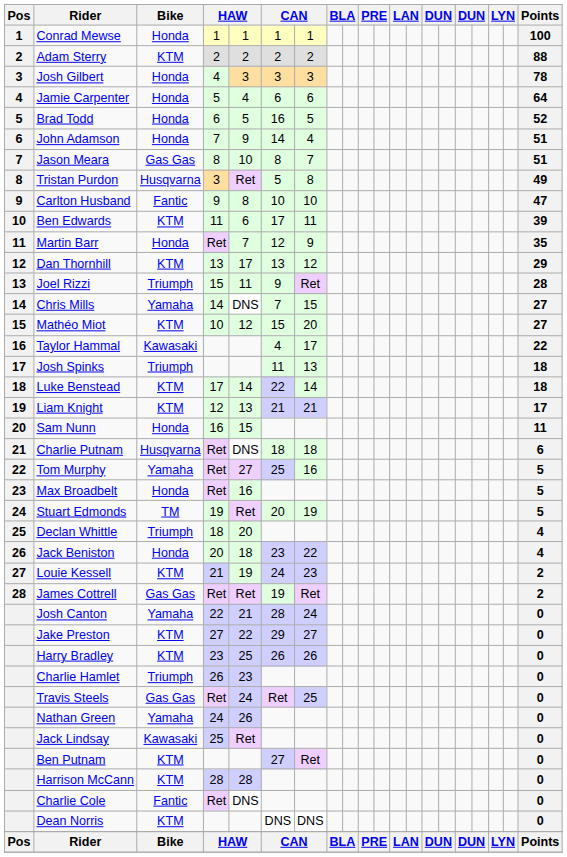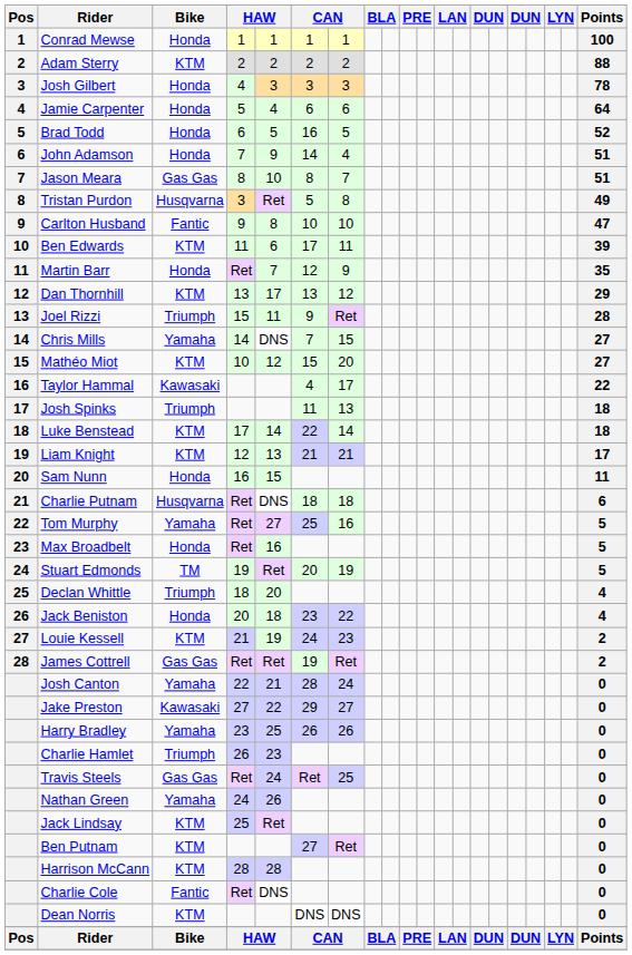Jake Preston | Bike: KTM -> Kawasaki
Harry Bradley | Bike: KTM -> Yamaha
Jack Lindsay | Bike: Kawasaki -> KTM
